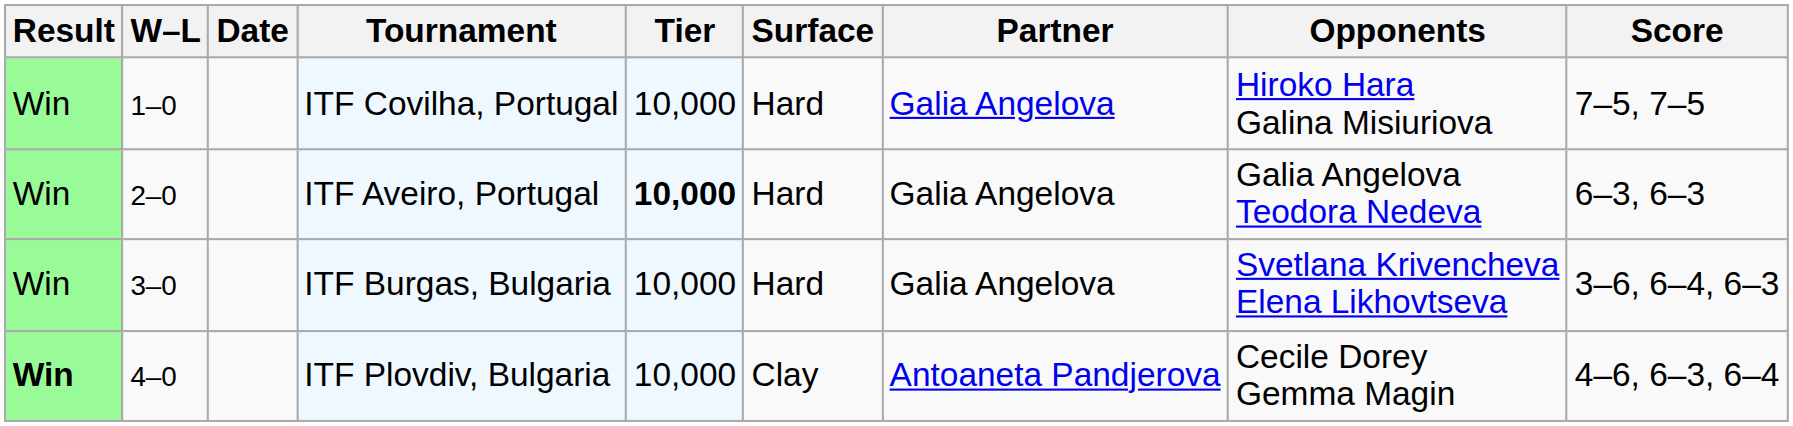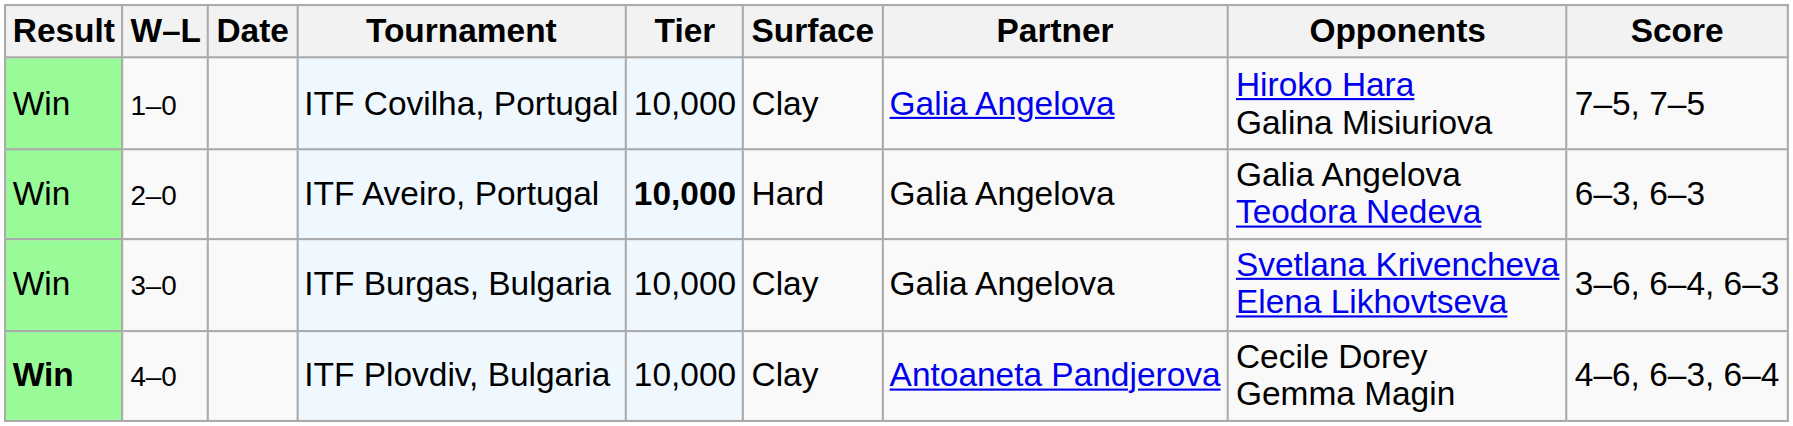ITF Covilha, Portugal | Surface: Hard -> Clay
ITF Burgas, Bulgaria | Surface: Hard -> Clay
